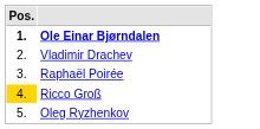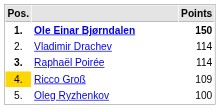+ column: Points | 150 | 114 | 114 | 109 | 100
Raphaël Poirée | Pos.: normal -> bold
